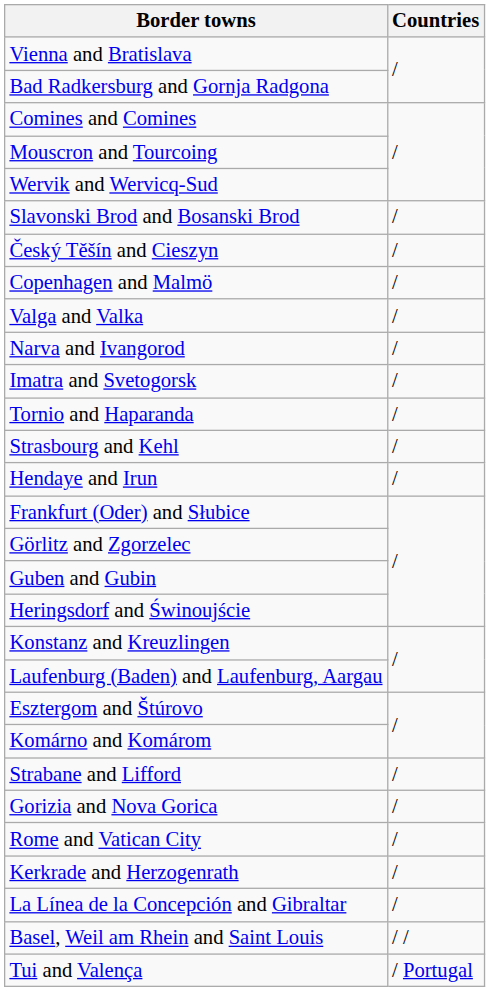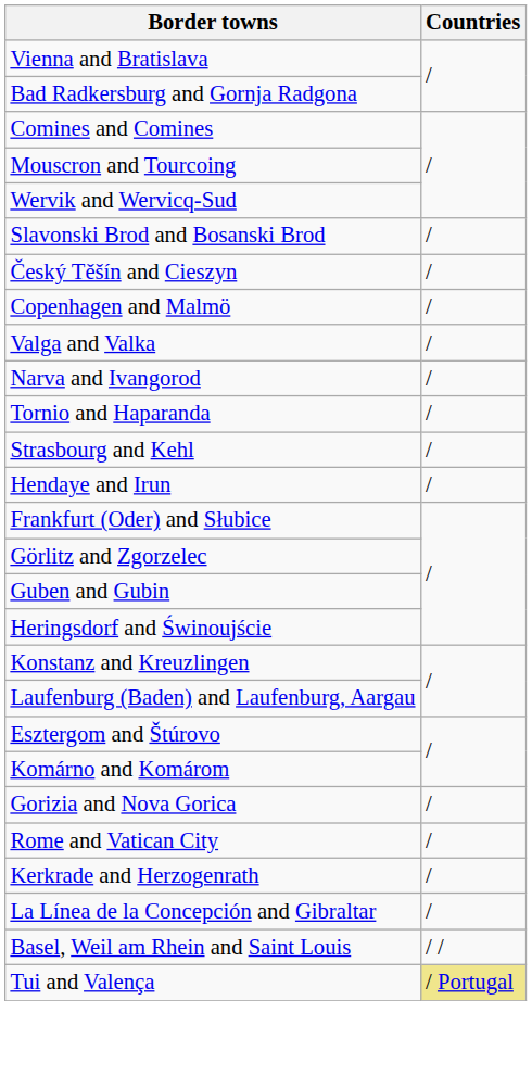- row: Imatra and Svetogorsk | /
- row: Strabane and Lifford | /
Tui and Valença | Countries: no background -> khaki background
